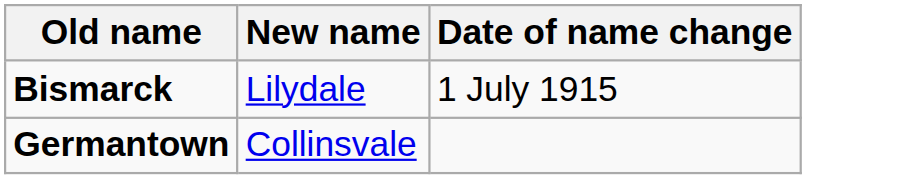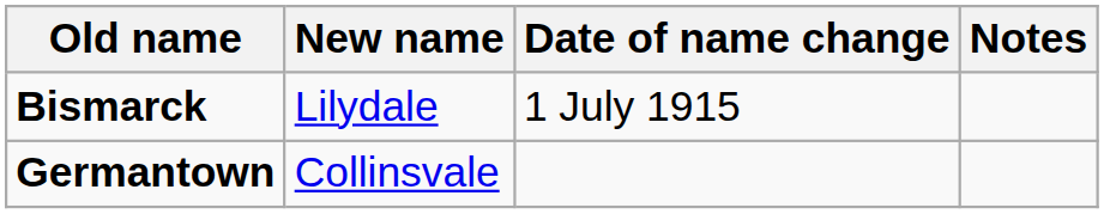+ column: Notes
